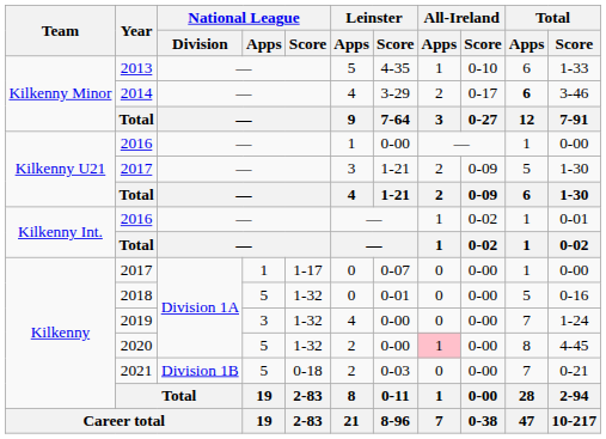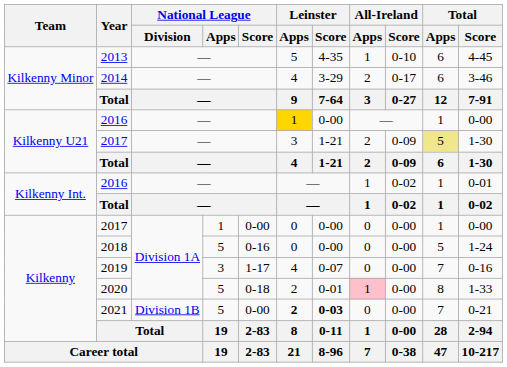2013 | Total / Score: 1-33 -> 4-45
2014 | Total / Apps: bold -> normal
Kilkenny U21 / 2016 | Leinster / Apps: no background -> gold background
Kilkenny U21 / 2017 | Total / Apps: no background -> khaki background
Kilkenny / 2017 | National League / Score: 1-17 -> 0-00
Kilkenny / 2017 | Leinster / Score: 0-07 -> 0-00
2018 | National League / Score: 1-32 -> 0-16
2018 | Leinster / Score: 0-01 -> 0-00
2018 | Total / Score: 0-16 -> 1-24
2019 | National League / Score: 1-32 -> 1-17
2019 | Leinster / Score: 0-00 -> 0-07
2019 | Total / Score: 1-24 -> 0-16
2020 | National League / Score: 1-32 -> 0-18
2020 | Leinster / Score: 0-00 -> 0-01
2020 | Total / Score: 4-45 -> 1-33
2021 | National League / Score: 0-18 -> 0-00
2021 | Leinster / Apps: normal -> bold
2021 | Leinster / Score: normal -> bold
